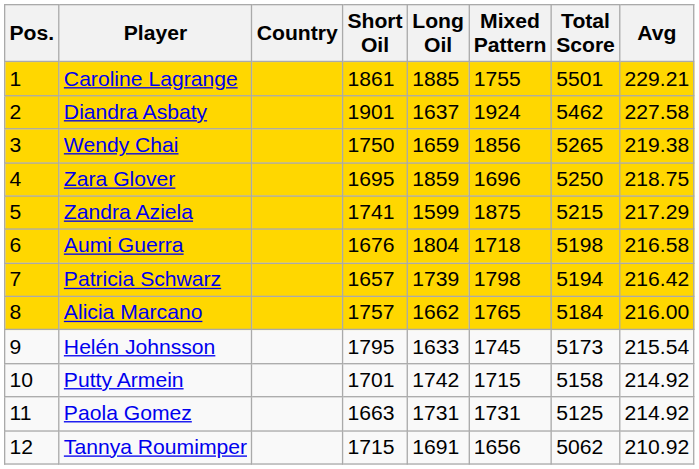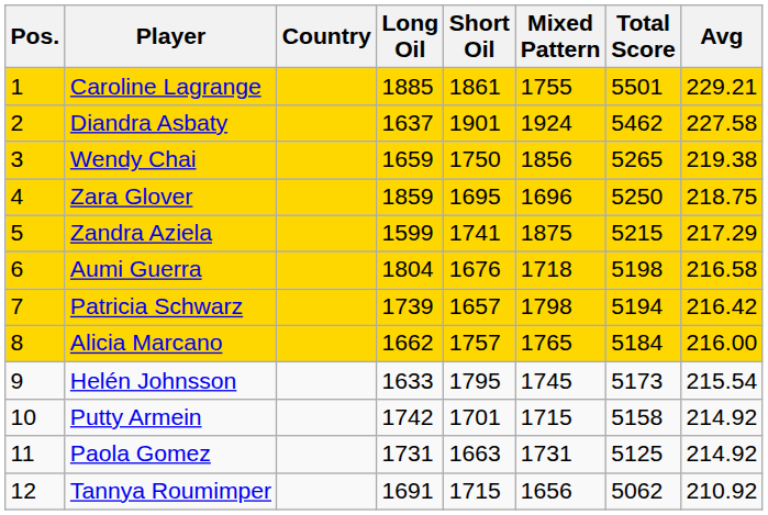columns swapped: Long Oil <-> Short Oil
